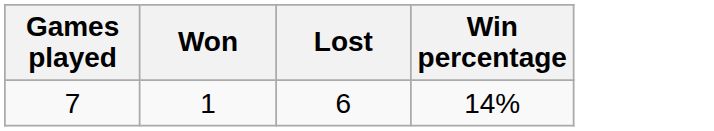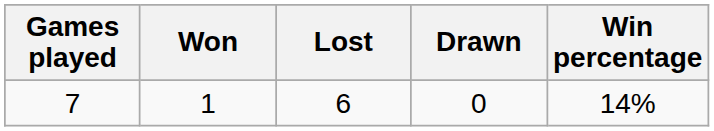+ column: Drawn | 0
